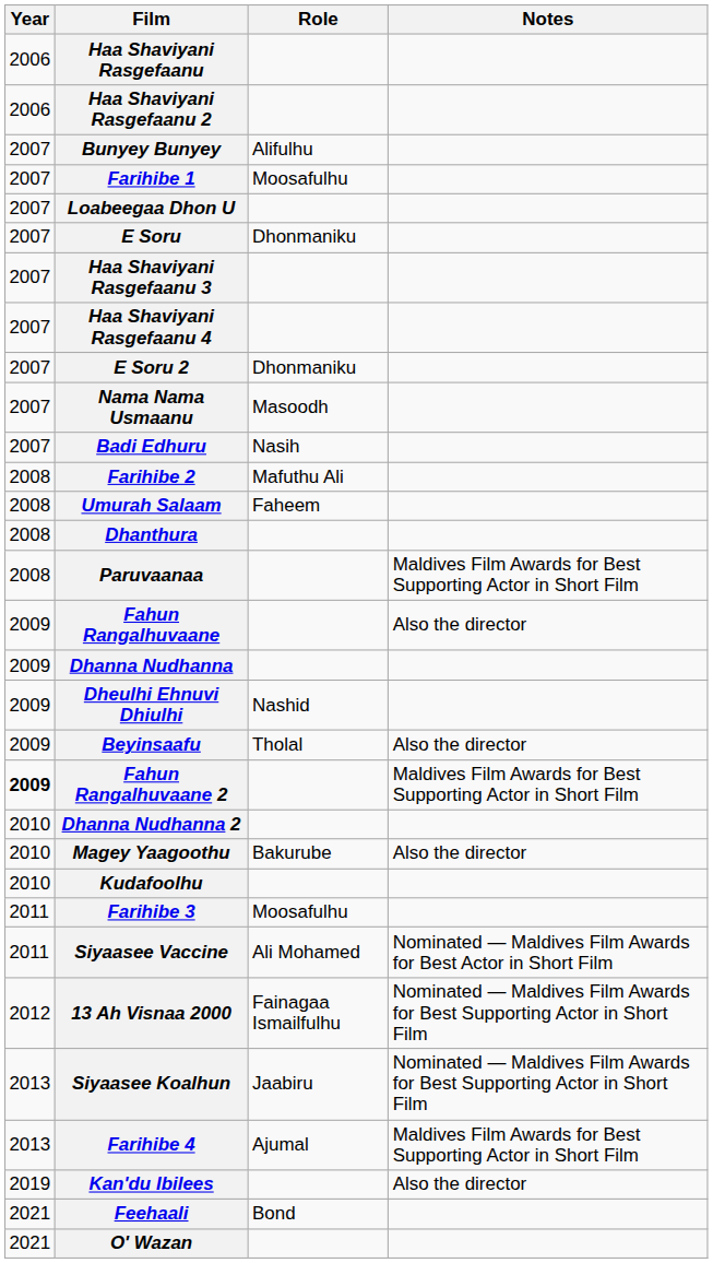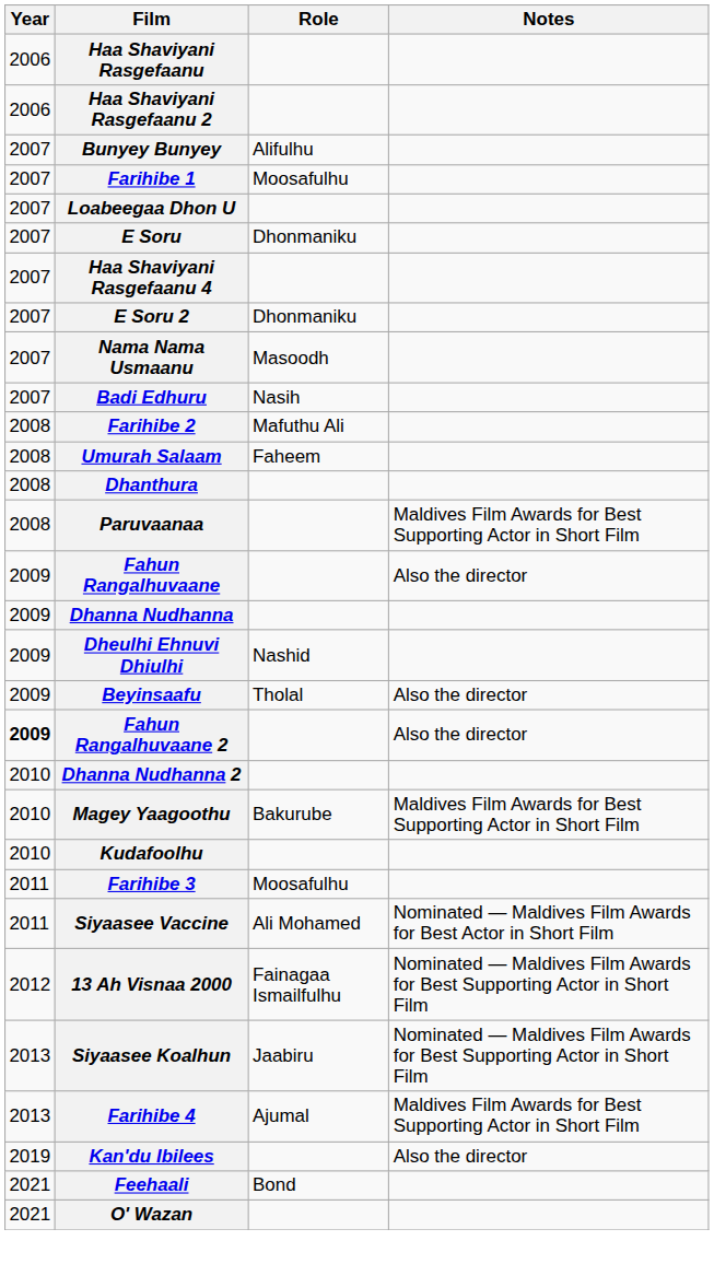- row: 2007 | Haa Shaviyani Rasgefaanu 3
Fahun Rangalhuvaane 2 | Notes: Maldives Film Awards for Best Supporting Actor in Short Film -> Also the director
Magey Yaagoothu | Notes: Also the director -> Maldives Film Awards for Best Supporting Actor in Short Film
